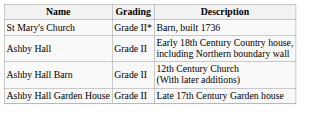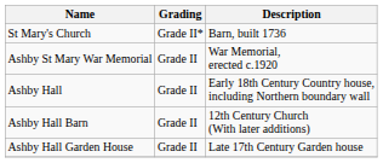+ row: Ashby St Mary War Memorial | Grade II | War Memorial, erected c.1920
